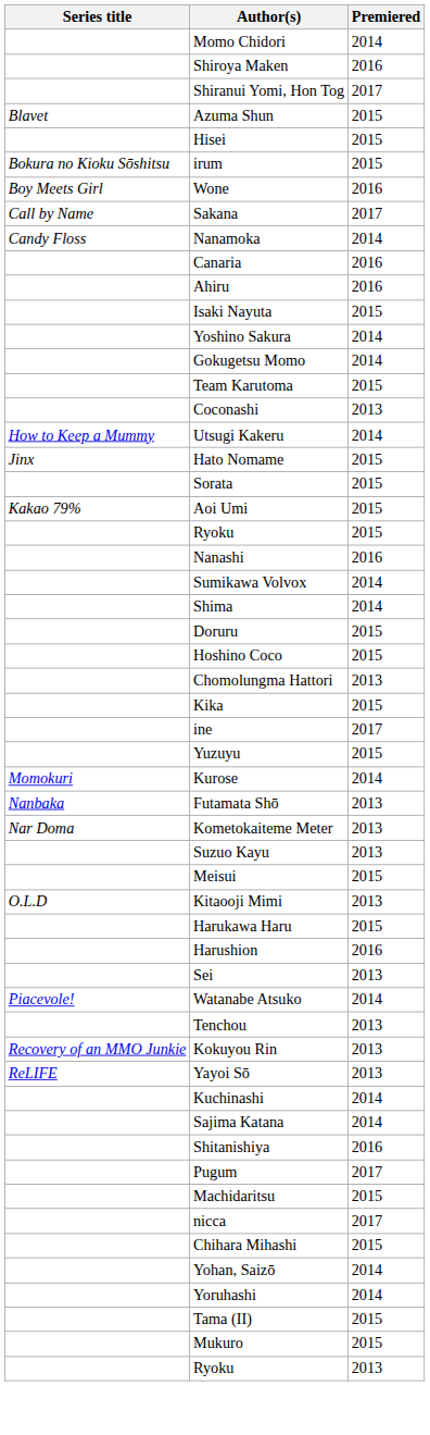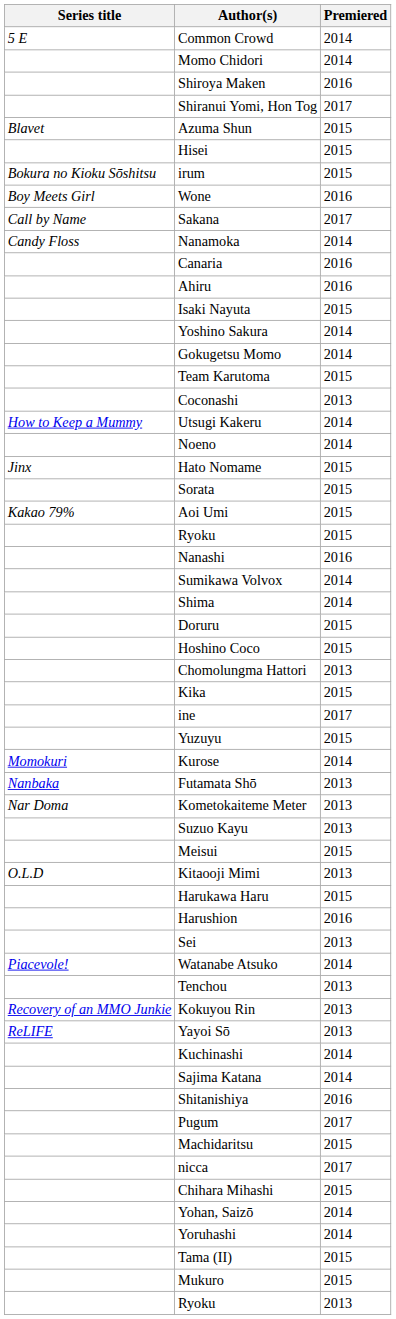+ row: 5 E | Common Crowd | 2014
+ row: Noeno | 2014
